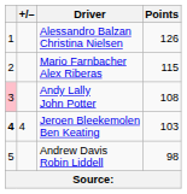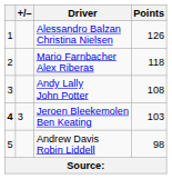Mario Farnbacher Alex Riberas | Points: 115 -> 118
Andy Lally John Potter | column 1: pink background -> no background
Jeroen Bleekemolen Ben Keating | +/–: 4 -> 3
